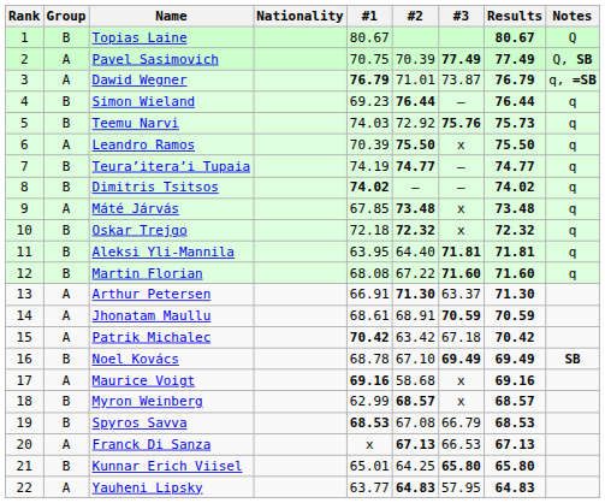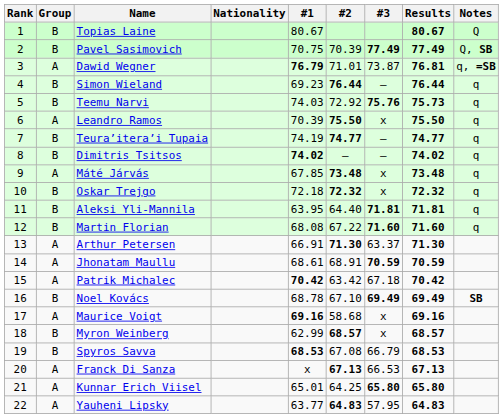Pavel Sasimovich | Group: A -> B
Dawid Wegner | Results: 76.79 -> 76.81
Kunnar Erich Viisel | Group: B -> A
